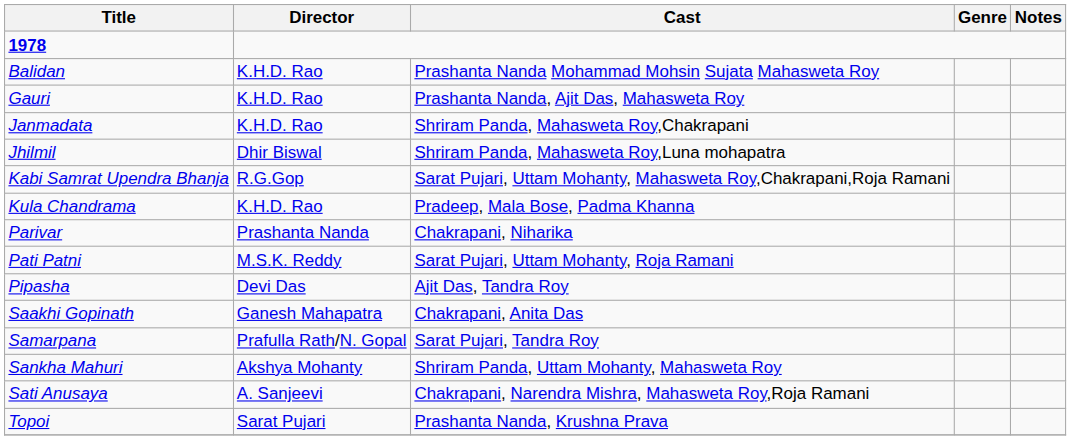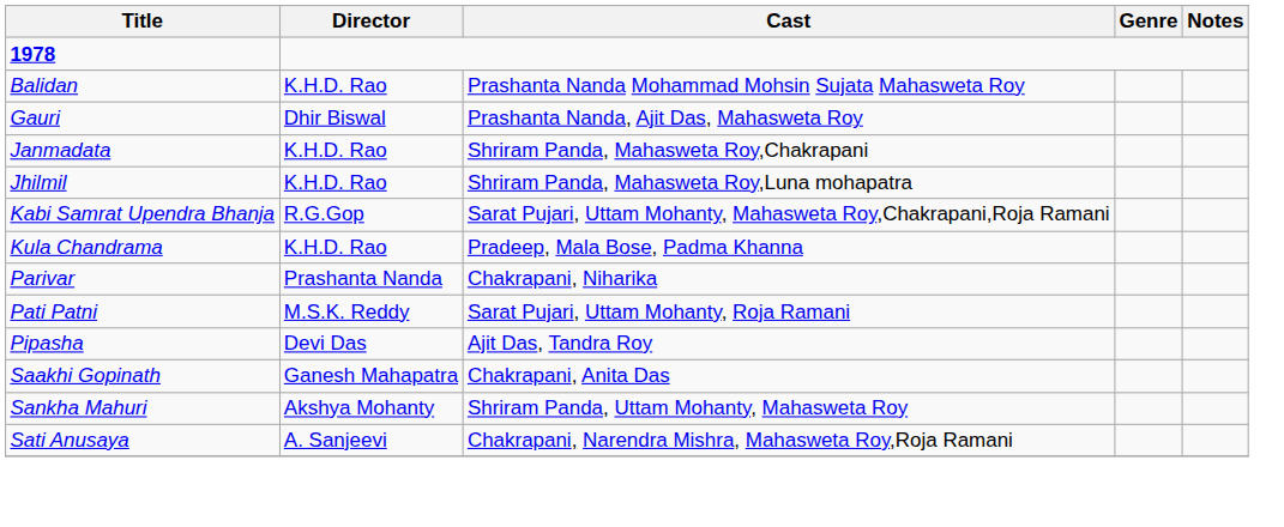Gauri | Director: K.H.D. Rao -> Dhir Biswal
Jhilmil | Director: Dhir Biswal -> K.H.D. Rao
- row: Samarpana | Prafulla Rath/N. Gopal | Sarat Pujari, Tandra Roy
- row: Topoi | Sarat Pujari | Prashanta Nanda, Krushna Prava
